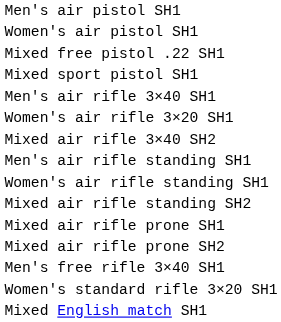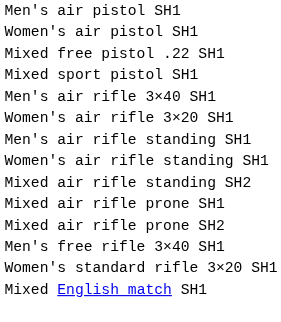- row: Mixed air rifle 3×40 SH2
